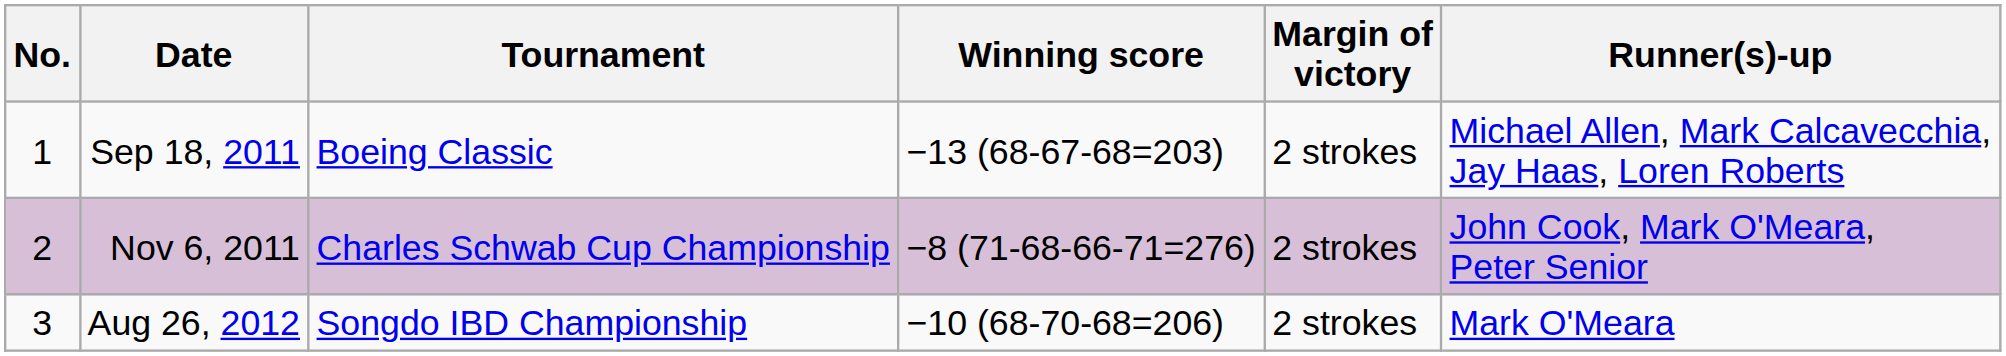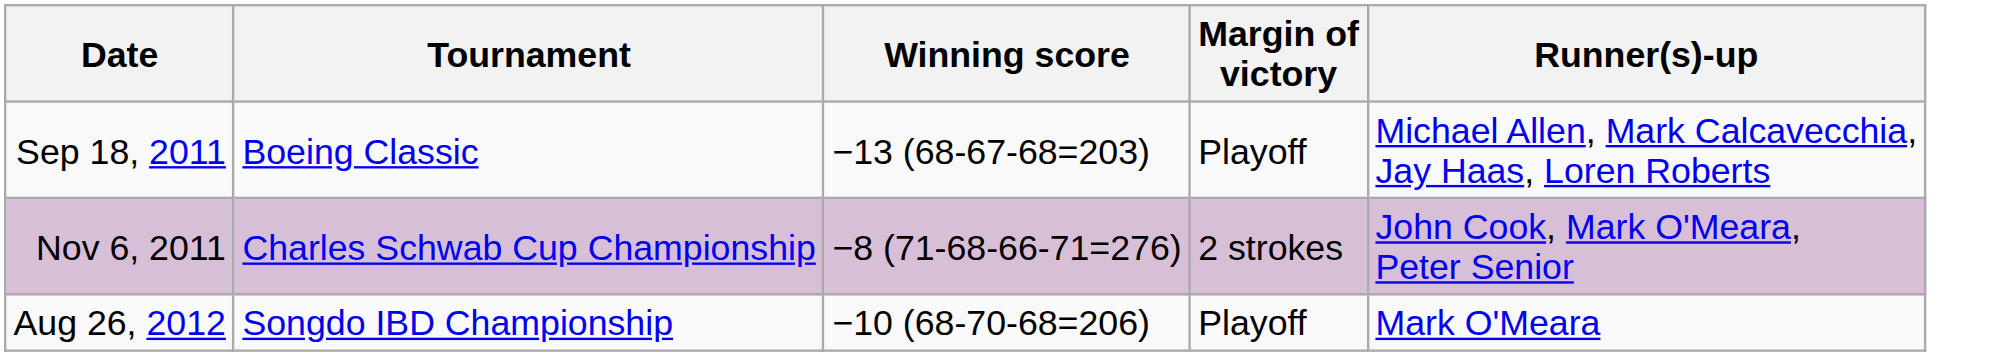- column: No. | 1 | 2 | 3
Sep 18, 2011 | Margin of victory: 2 strokes -> Playoff
Aug 26, 2012 | Margin of victory: 2 strokes -> Playoff
